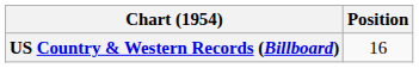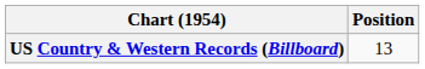US Country & Western Records (Billboard) | Position: 16 -> 13
